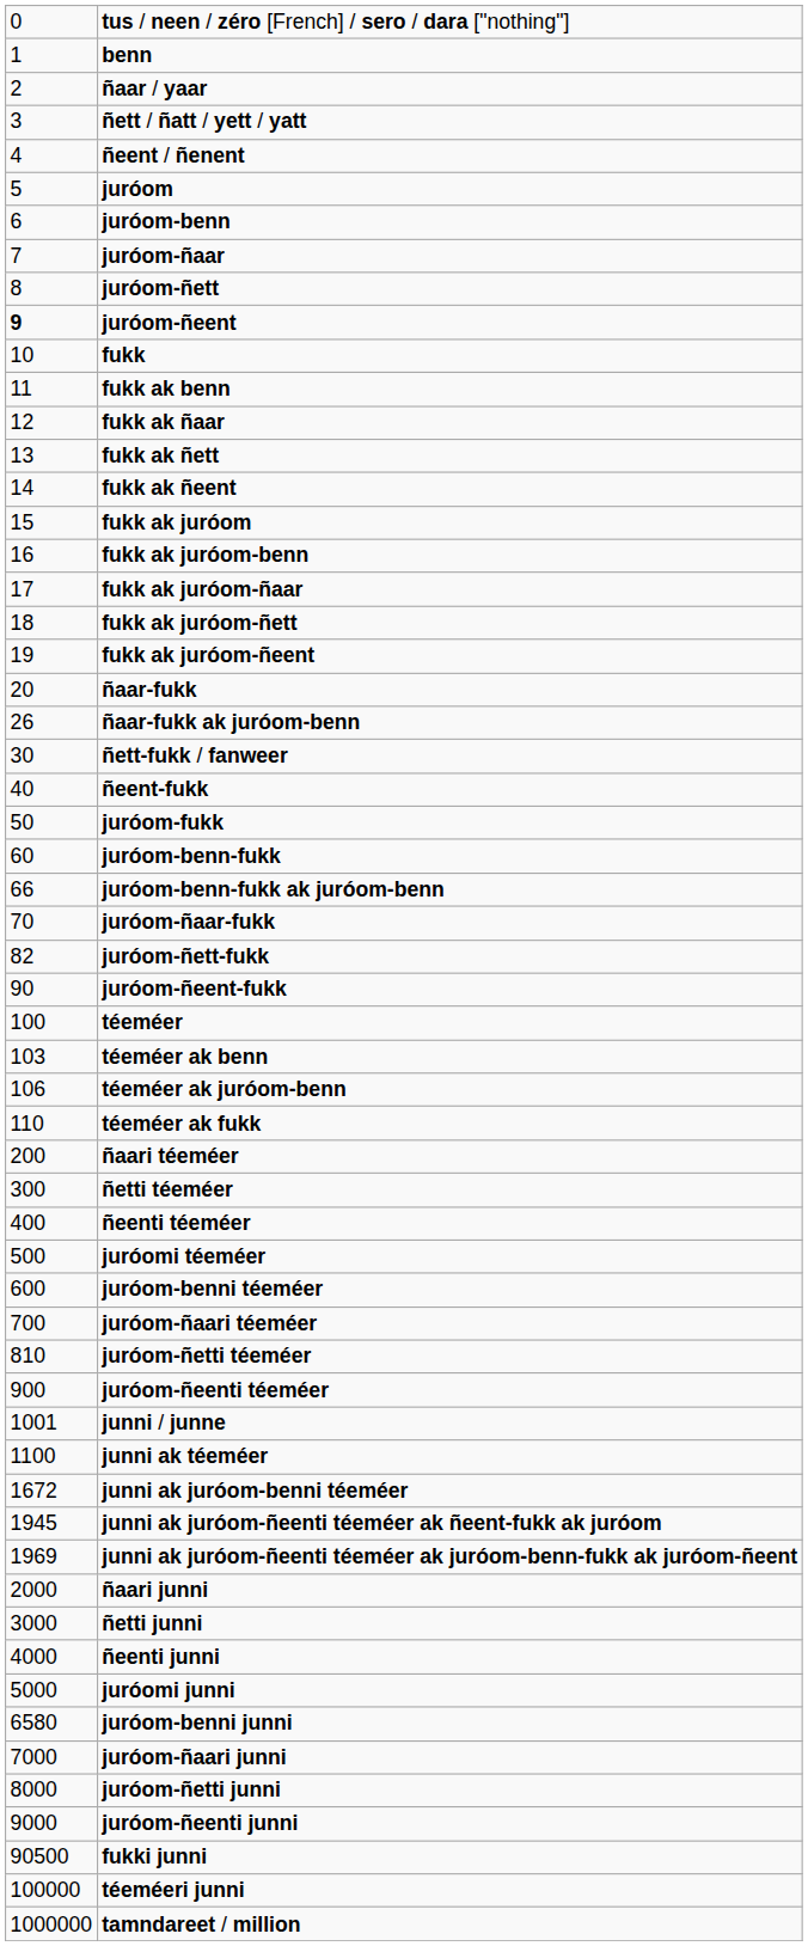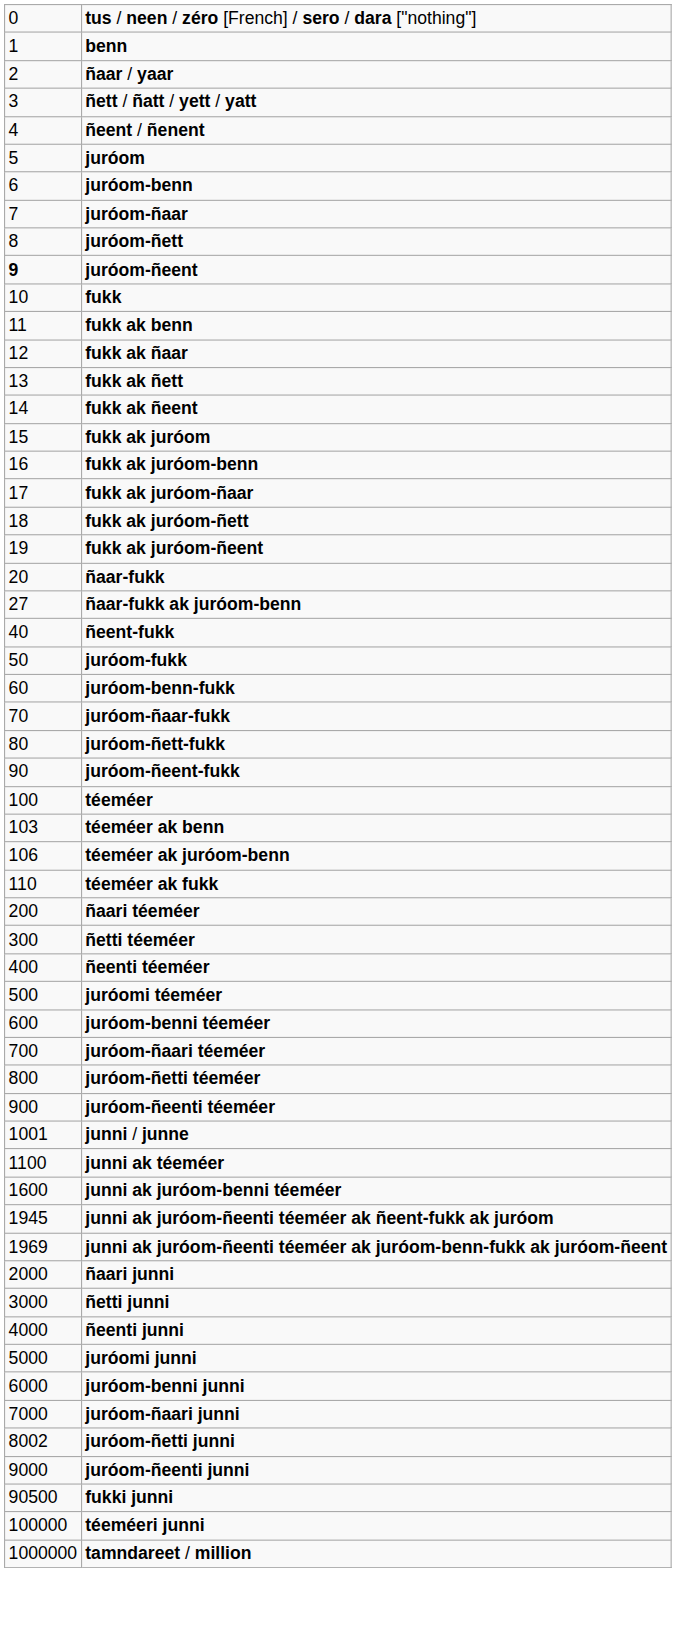ñaar-fukk ak juróom-benn | column 1: 26 -> 27
- row: 30 | ñett-fukk / fanweer
- row: 66 | juróom-benn-fukk ak juróom-benn
juróom-ñett-fukk | column 1: 82 -> 80
juróom-ñetti téeméer | column 1: 810 -> 800
junni ak juróom-benni téeméer | column 1: 1672 -> 1600
juróom-benni junni | column 1: 6580 -> 6000
juróom-ñetti junni | column 1: 8000 -> 8002
